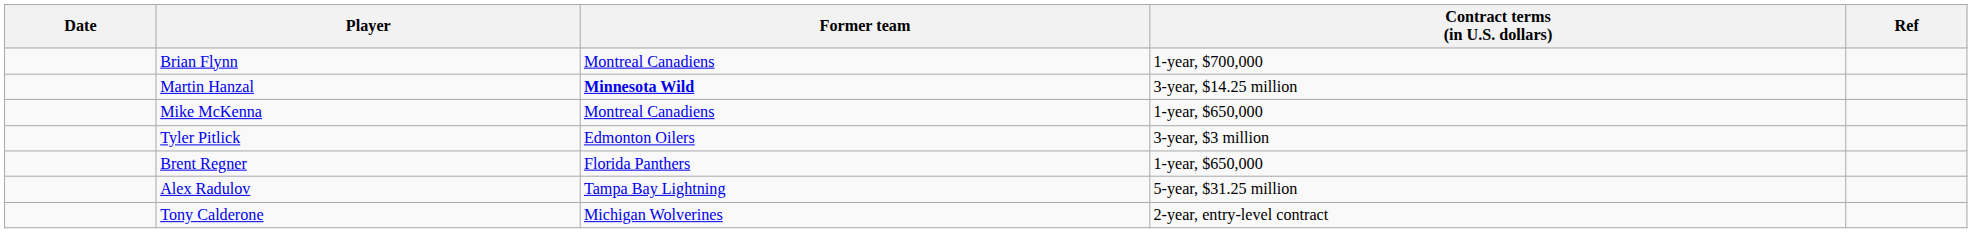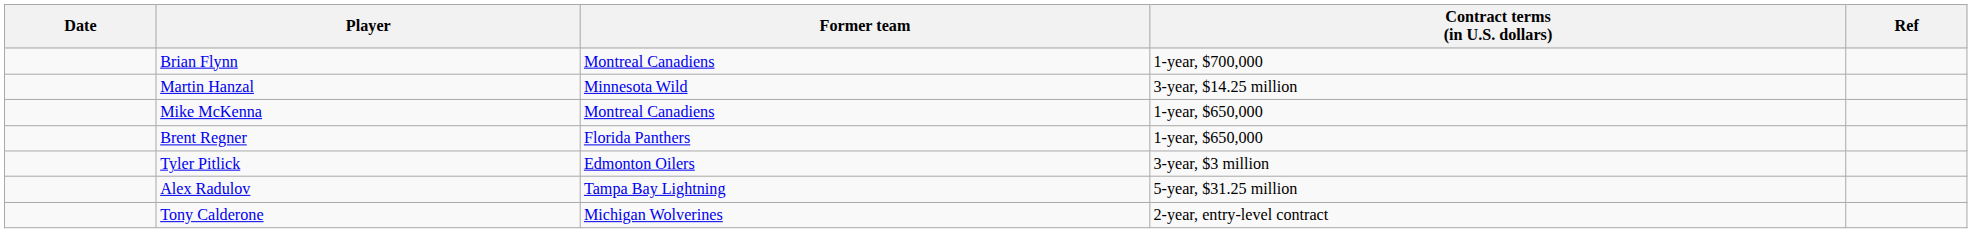Martin Hanzal | Former team: bold -> normal
rows swapped: Tyler Pitlick <-> Brent Regner
